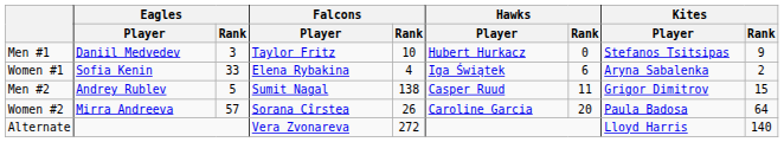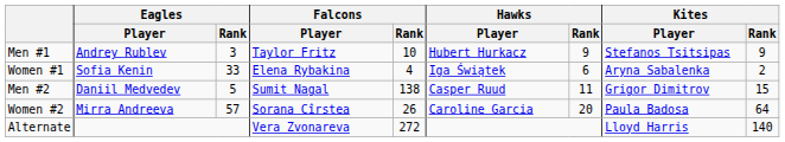Men #1 | Eagles / Player: Daniil Medvedev -> Andrey Rublev
Men #1 | Hawks / Rank: 0 -> 9
Men #2 | Eagles / Player: Andrey Rublev -> Daniil Medvedev
